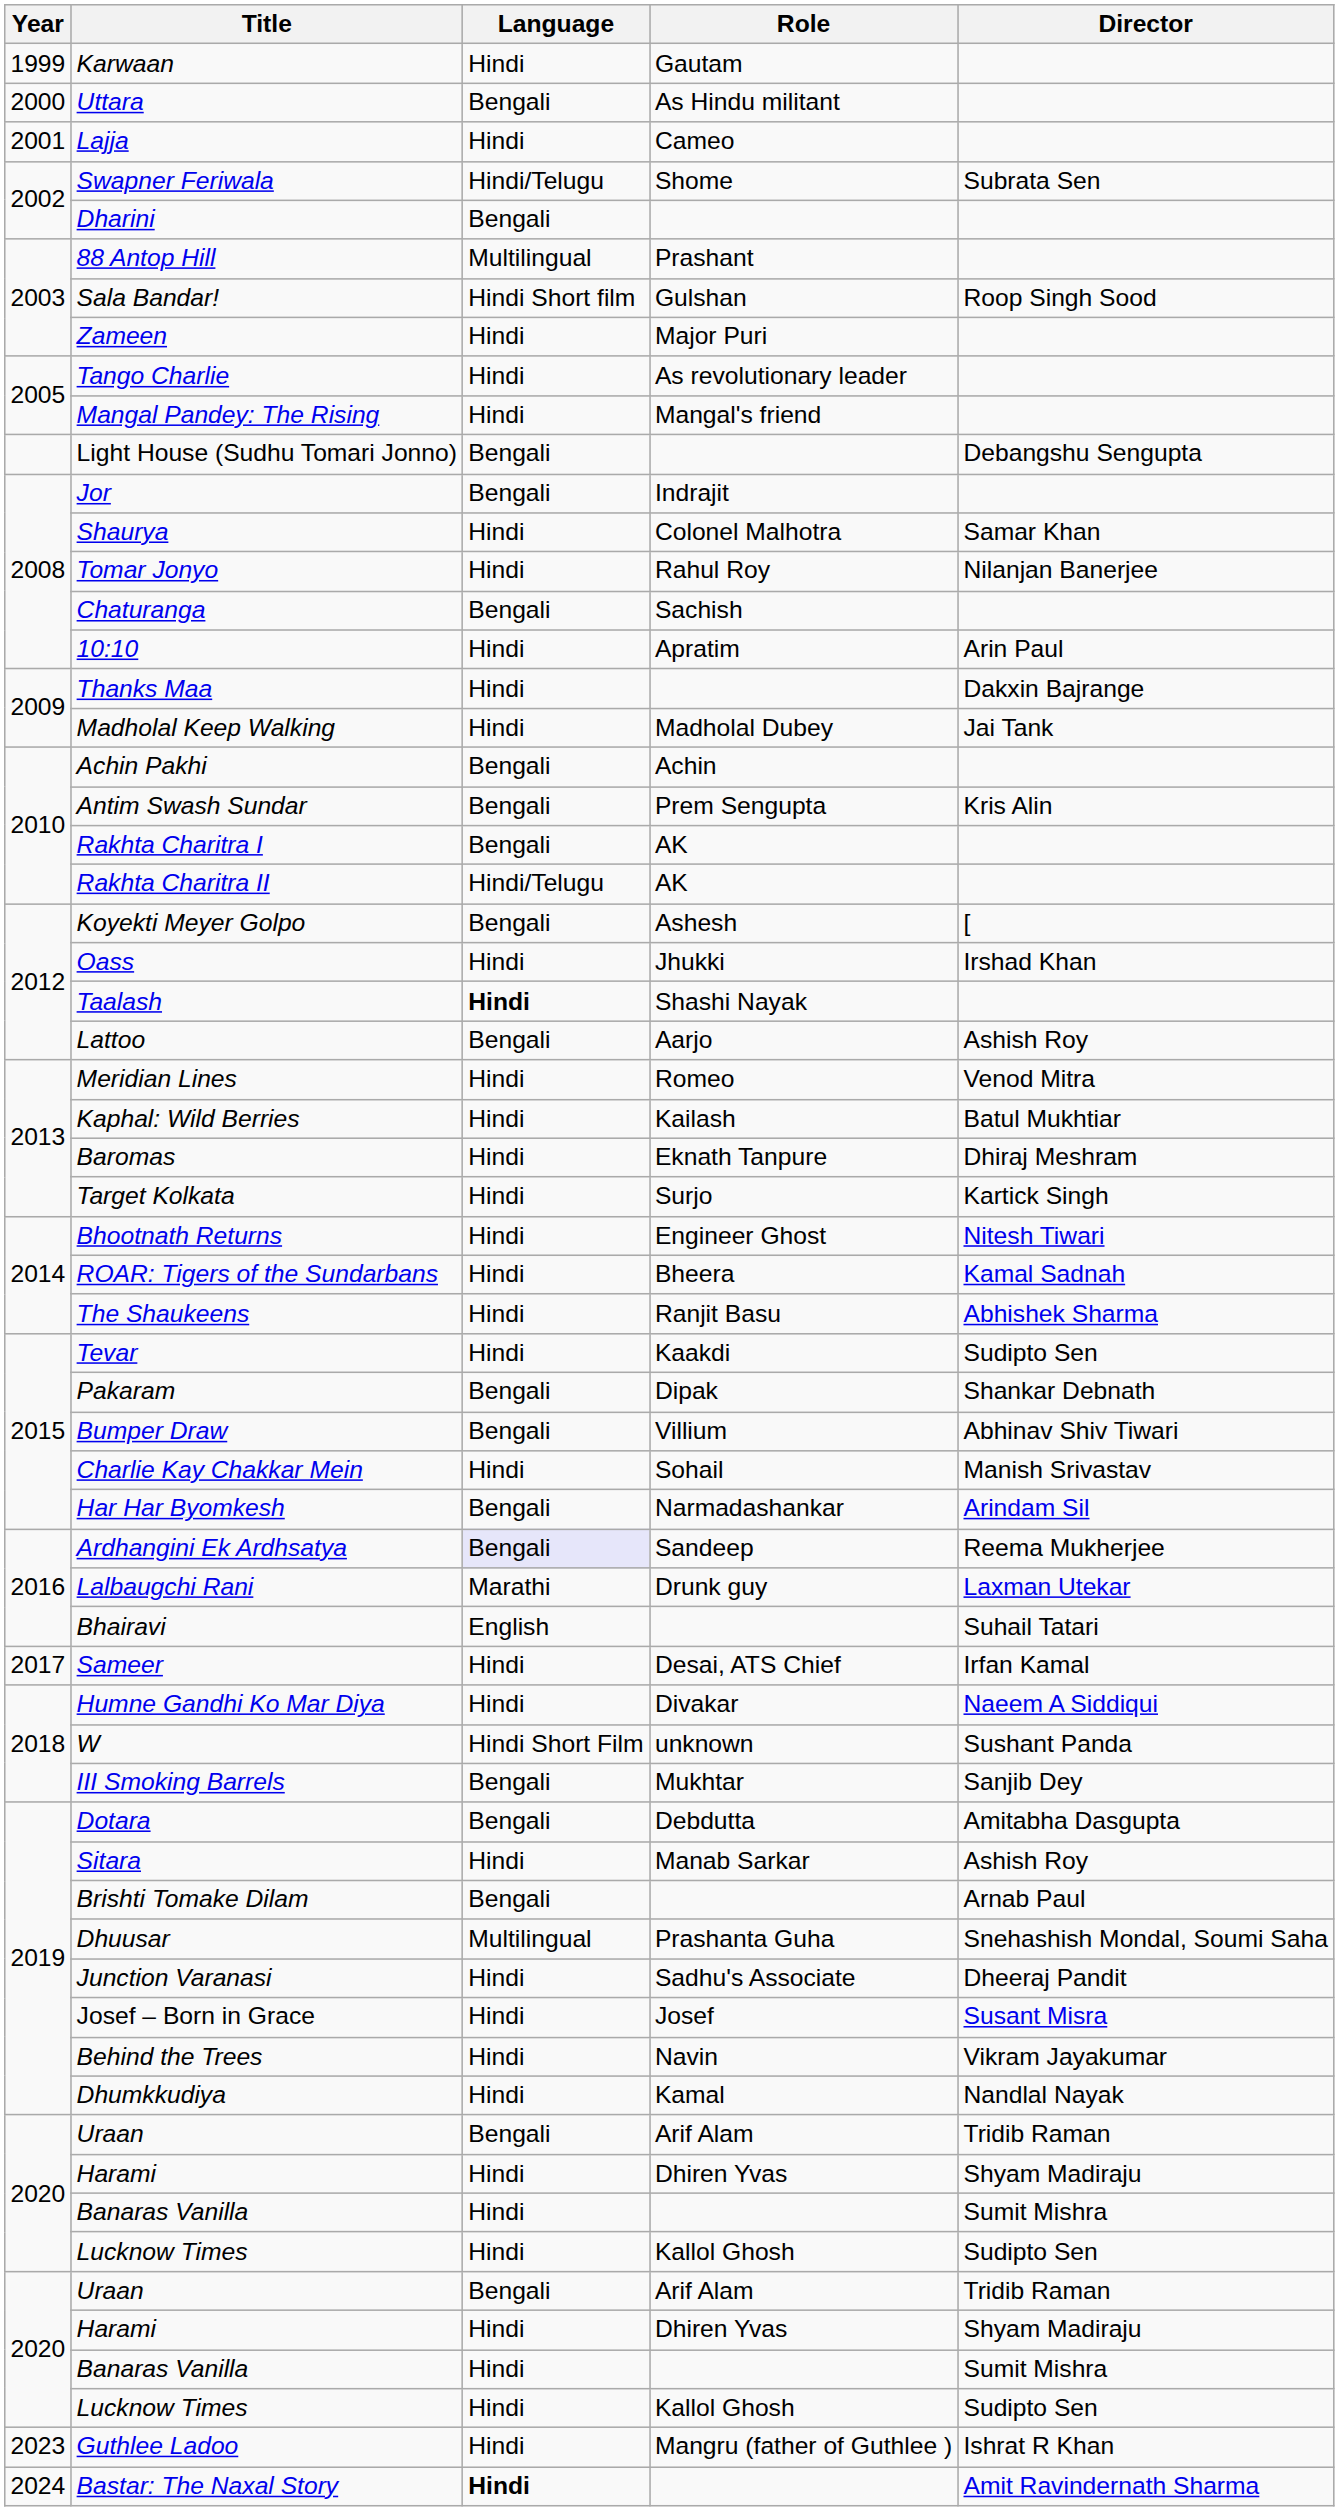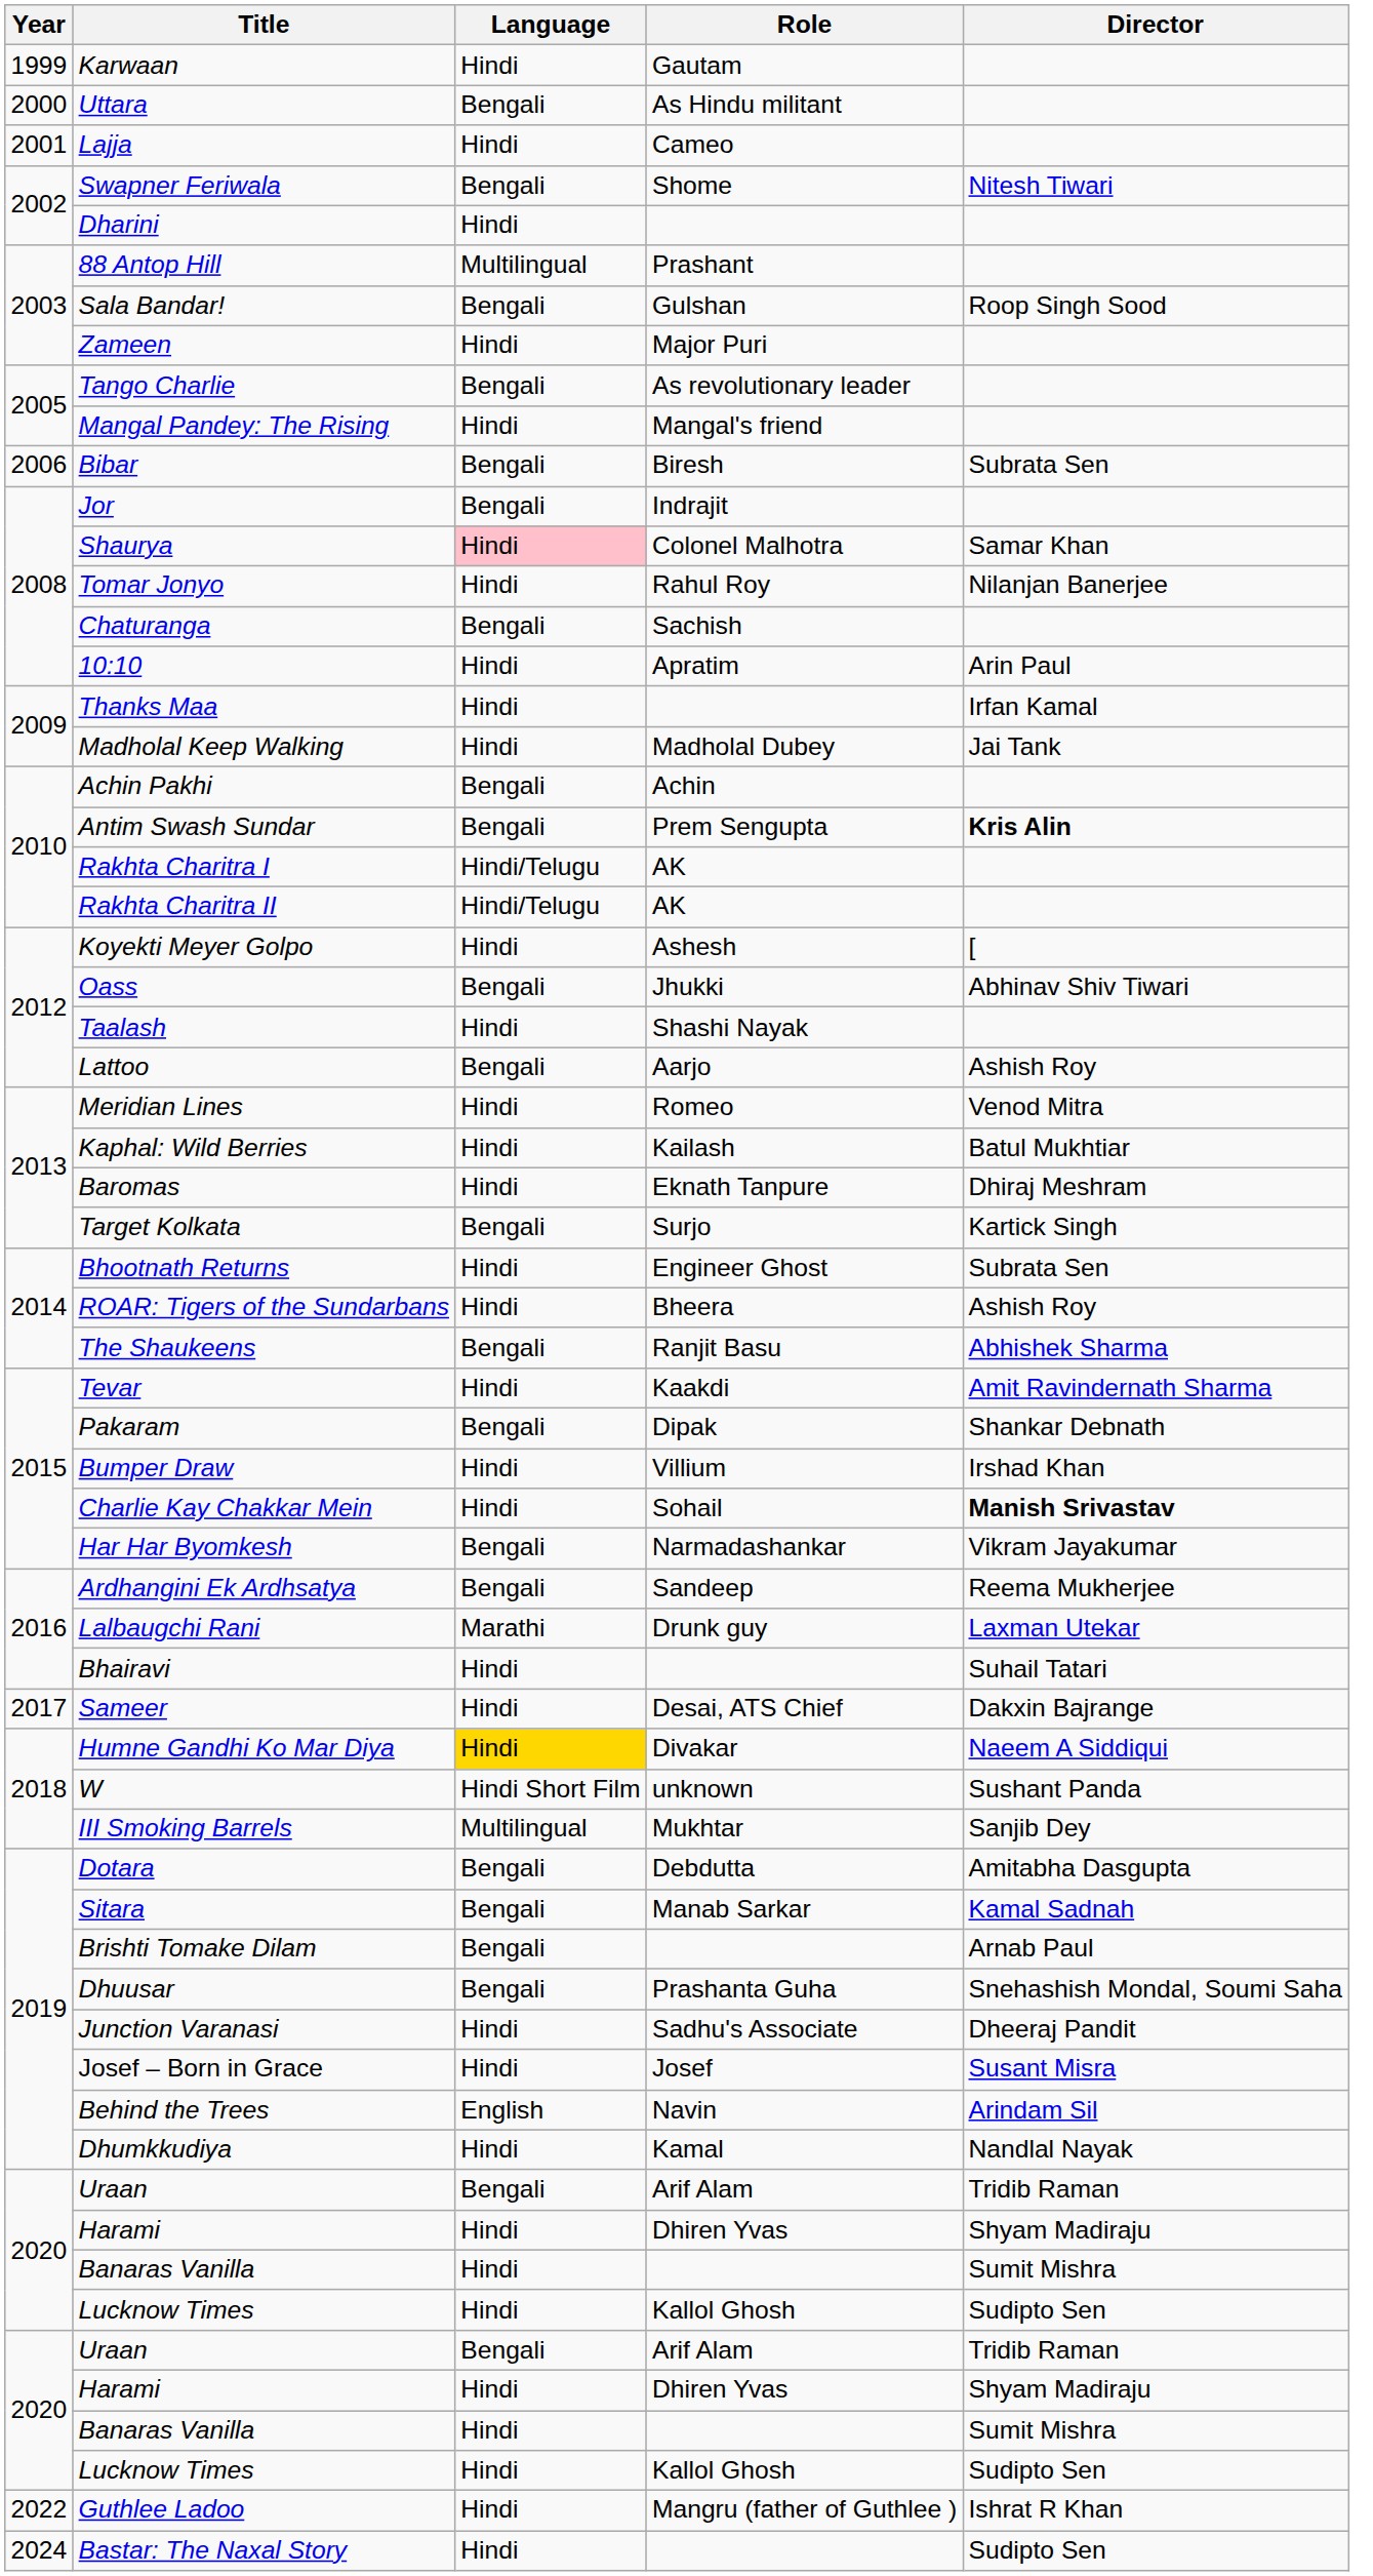Swapner Feriwala | Language: Hindi/Telugu -> Bengali
Swapner Feriwala | Director: Subrata Sen -> Nitesh Tiwari
Dharini | Language: Bengali -> Hindi
Sala Bandar! | Language: Hindi Short film -> Bengali
Tango Charlie | Language: Hindi -> Bengali
- row: Light House (Sudhu Tomari Jonno) | Bengali | Debangshu Sengupta
+ row: 2006 | Bibar | Bengali | Biresh | Subrata Sen
Shaurya | Language: no background -> pink background
Thanks Maa | Director: Dakxin Bajrange -> Irfan Kamal
Antim Swash Sundar | Director: normal -> bold
Rakhta Charitra I | Language: Bengali -> Hindi/Telugu
Koyekti Meyer Golpo | Language: Bengali -> Hindi
Oass | Language: Hindi -> Bengali
Oass | Director: Irshad Khan -> Abhinav Shiv Tiwari
Taalash | Language: bold -> normal
Target Kolkata | Language: Hindi -> Bengali
Bhootnath Returns | Director: Nitesh Tiwari -> Subrata Sen
ROAR: Tigers of the Sundarbans | Director: Kamal Sadnah -> Ashish Roy
The Shaukeens | Language: Hindi -> Bengali
Tevar | Director: Sudipto Sen -> Amit Ravindernath Sharma
Bumper Draw | Language: Bengali -> Hindi
Bumper Draw | Director: Abhinav Shiv Tiwari -> Irshad Khan
Charlie Kay Chakkar Mein | Director: normal -> bold
Har Har Byomkesh | Director: Arindam Sil -> Vikram Jayakumar
Ardhangini Ek Ardhsatya | Language: lavender background -> no background
Bhairavi | Language: English -> Hindi
Sameer | Director: Irfan Kamal -> Dakxin Bajrange
Humne Gandhi Ko Mar Diya | Language: no background -> gold background
III Smoking Barrels | Language: Bengali -> Multilingual
Sitara | Language: Hindi -> Bengali
Sitara | Director: Ashish Roy -> Kamal Sadnah
Dhuusar | Language: Multilingual -> Bengali
Behind the Trees | Language: Hindi -> English
Behind the Trees | Director: Vikram Jayakumar -> Arindam Sil
Guthlee Ladoo | Year: 2023 -> 2022
Bastar: The Naxal Story | Language: bold -> normal
Bastar: The Naxal Story | Director: Amit Ravindernath Sharma -> Sudipto Sen
